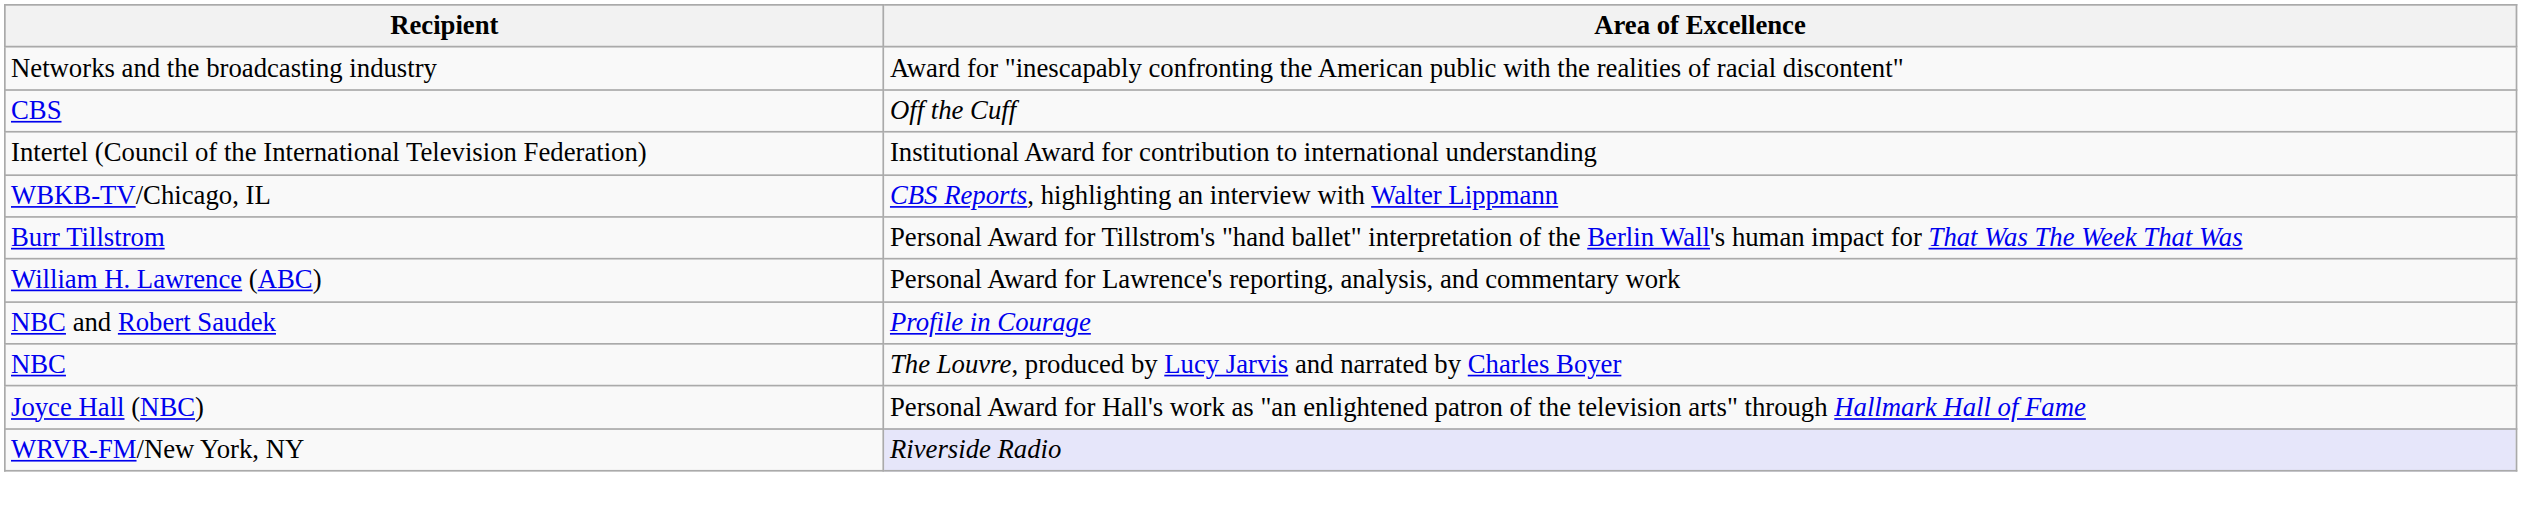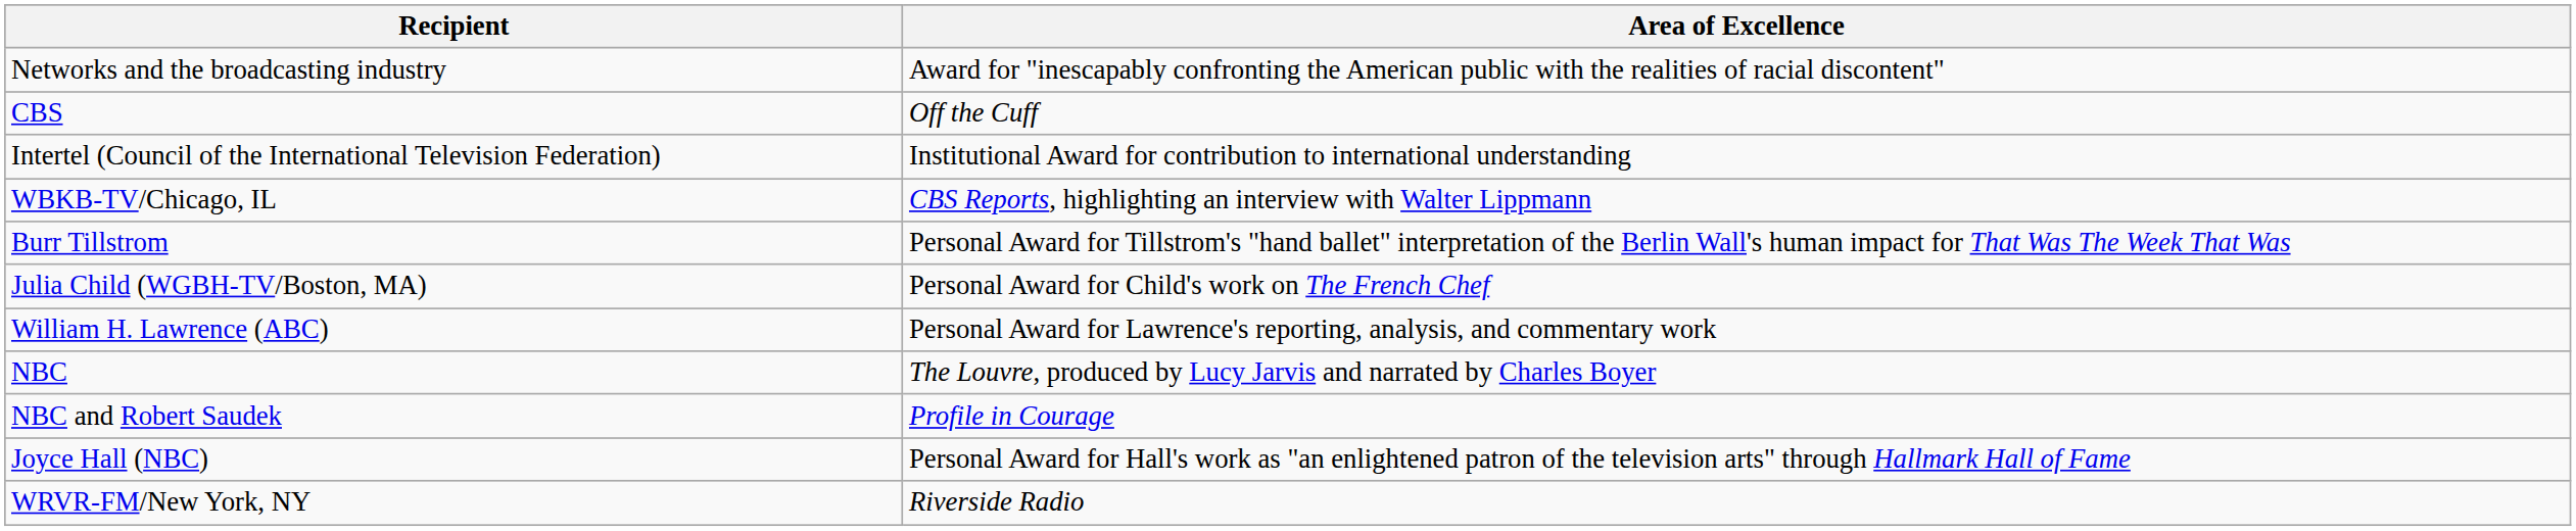+ row: Julia Child (WGBH-TV/Boston, MA) | Personal Award for Child's work on The French Chef
rows swapped: NBC <-> NBC and Robert Saudek
WRVR-FM/New York, NY | Area of Excellence: lavender background -> no background
